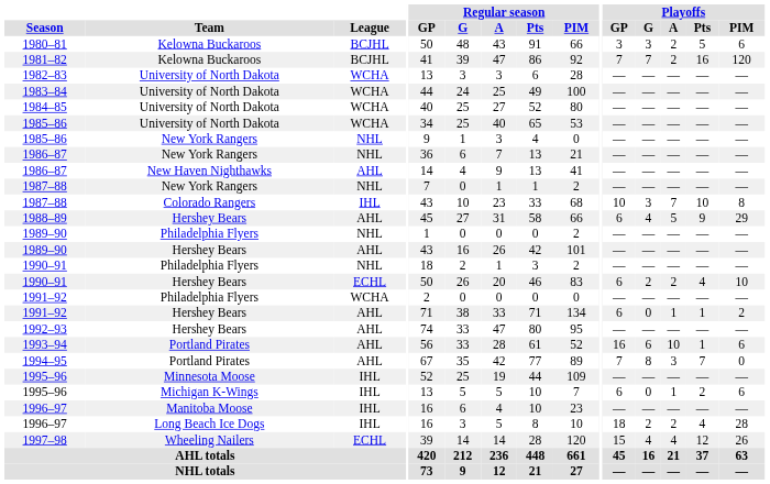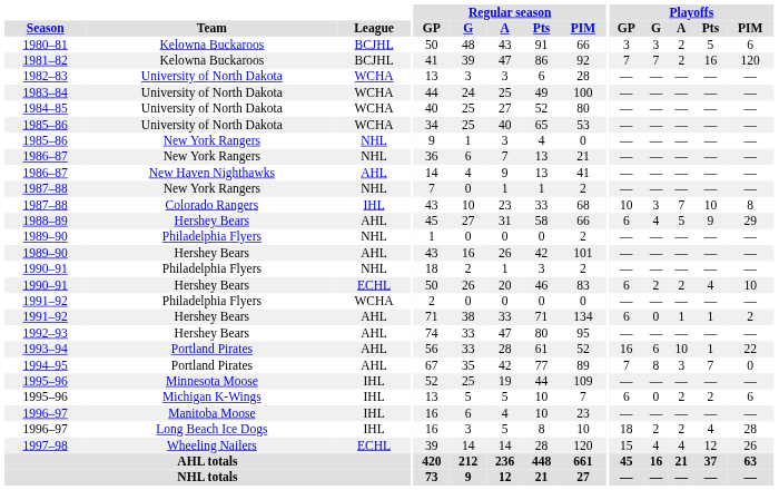1993–94 | Playoffs / PIM: 6 -> 22
1995–96 / Michigan K-Wings | Playoffs / A: 1 -> 2
